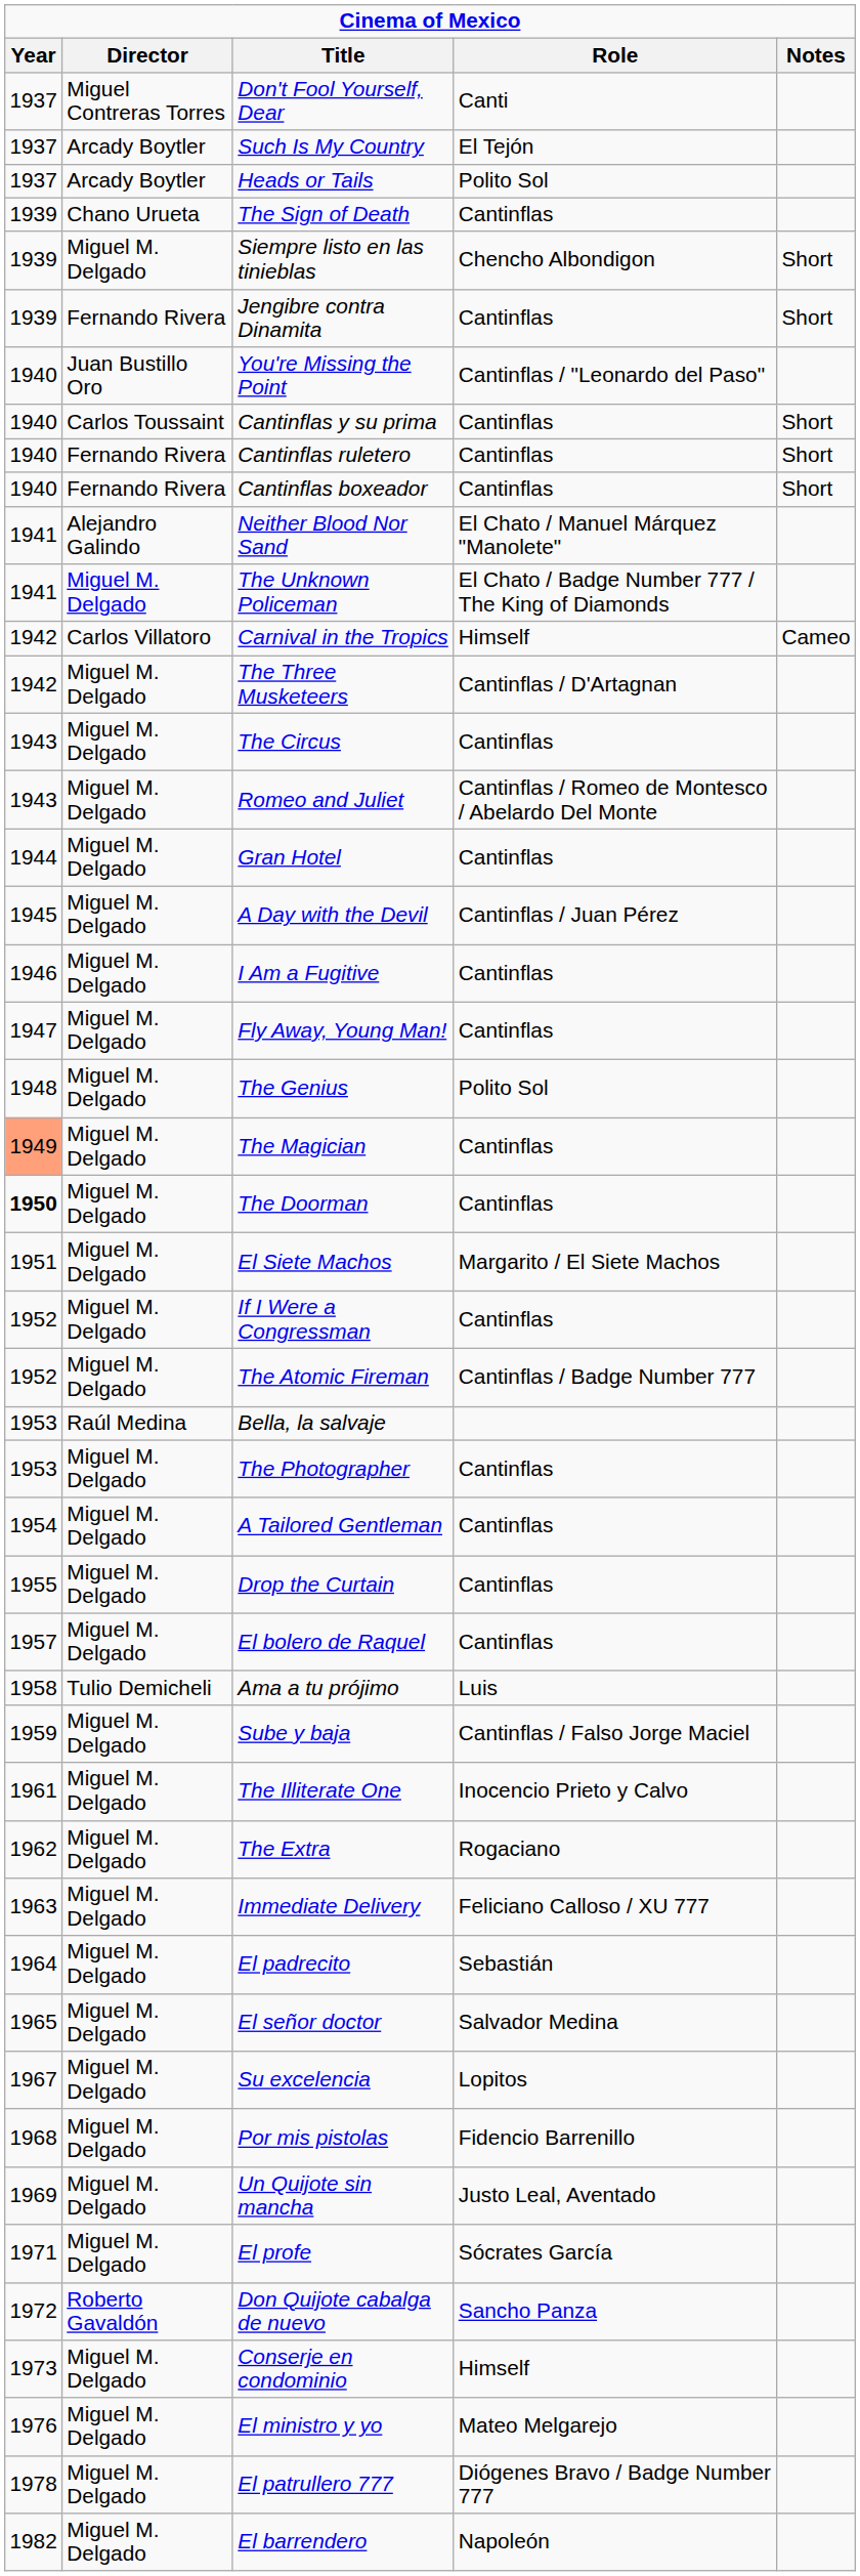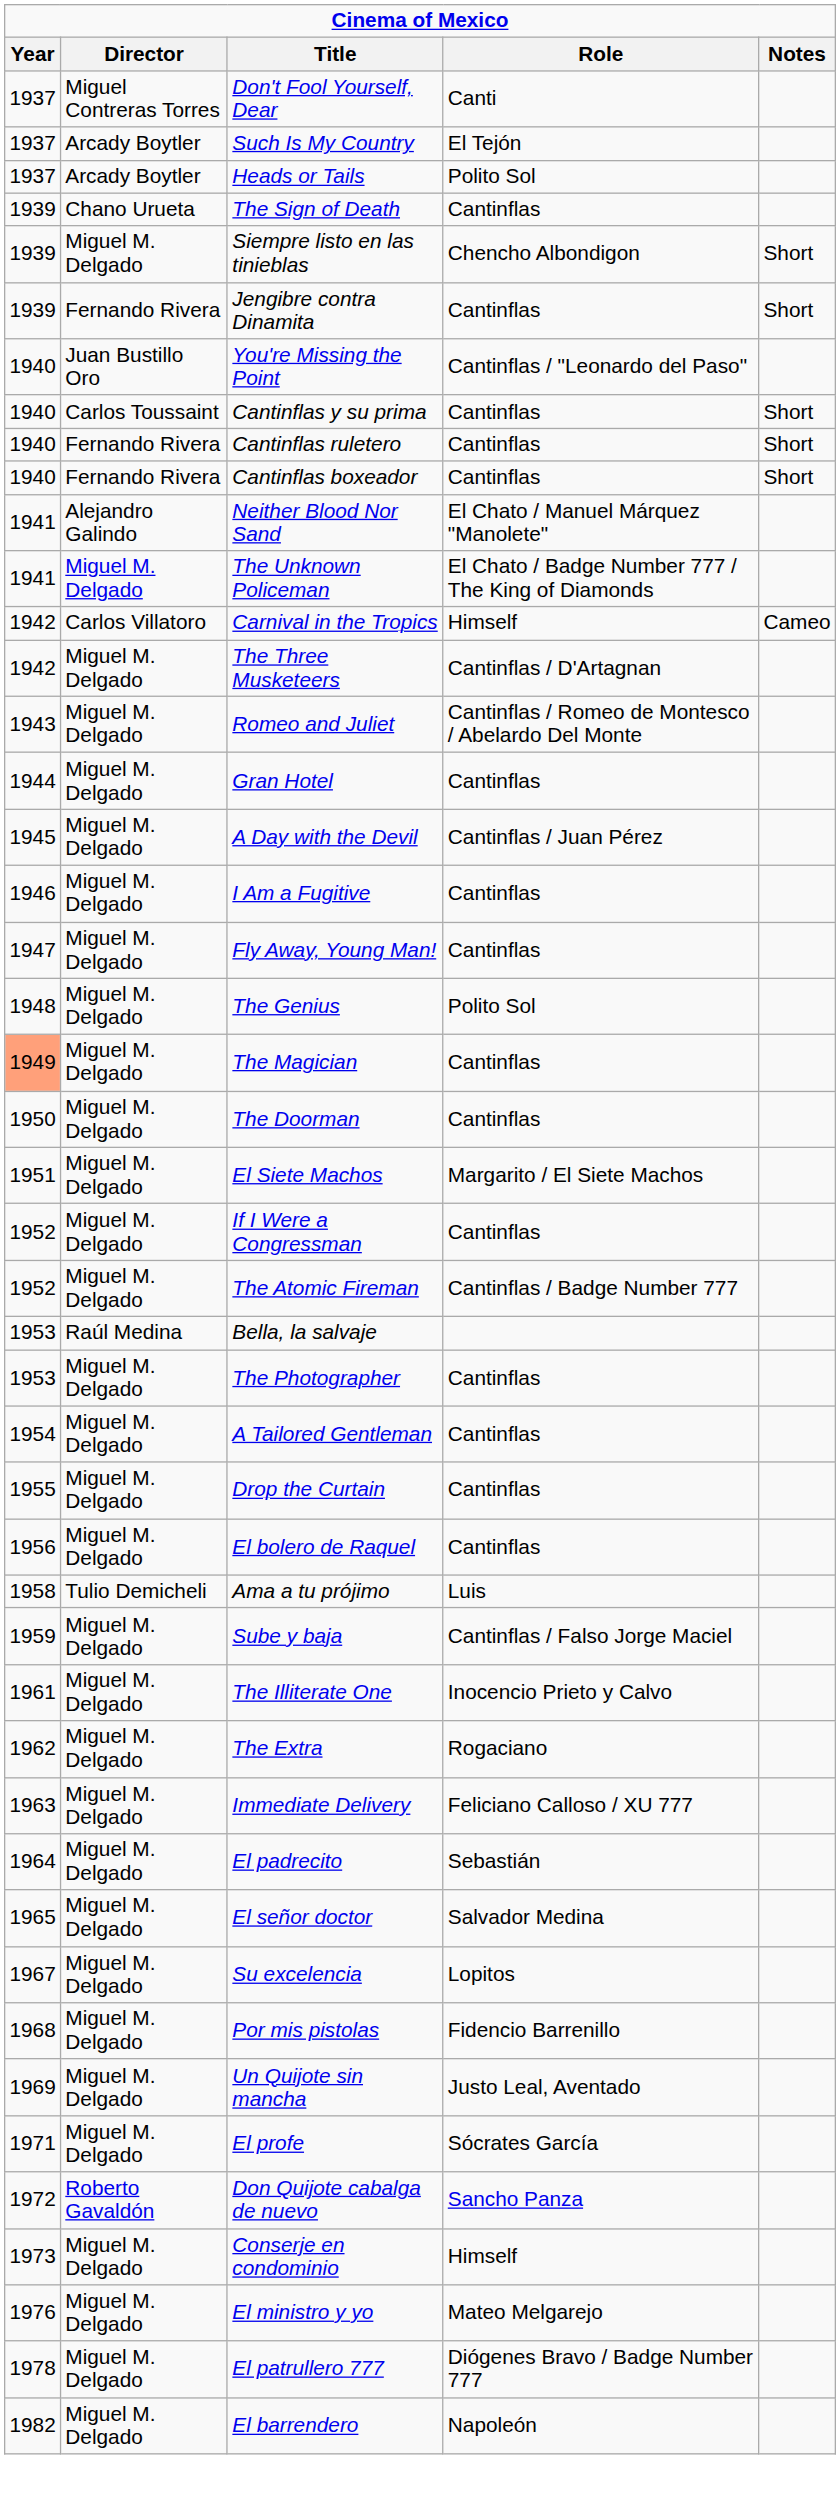- row: 1943 | Miguel M. Delgado | The Circus | Cantinflas
The Doorman | Year: bold -> normal
El bolero de Raquel | Year: 1957 -> 1956
